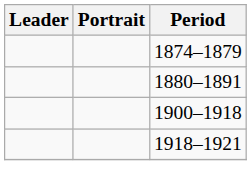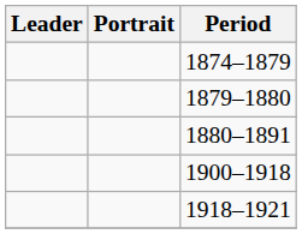+ row: 1879–1880
